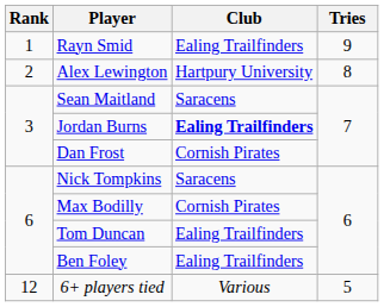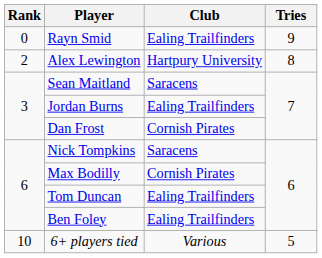Rayn Smid | Rank: 1 -> 0
Jordan Burns | Club: bold -> normal
6+ players tied | Rank: 12 -> 10
